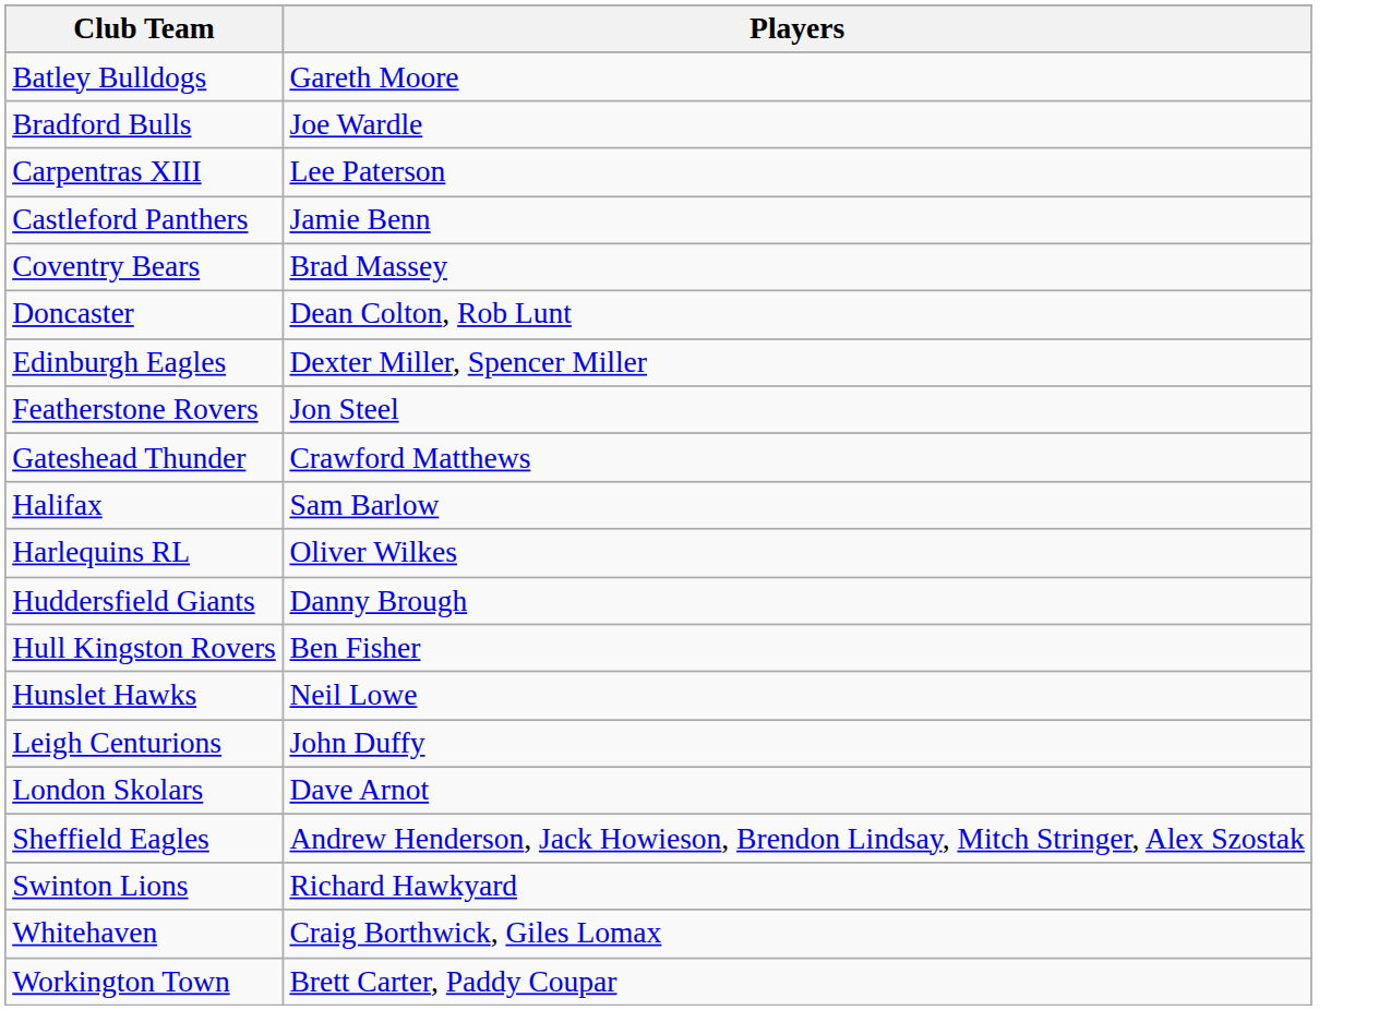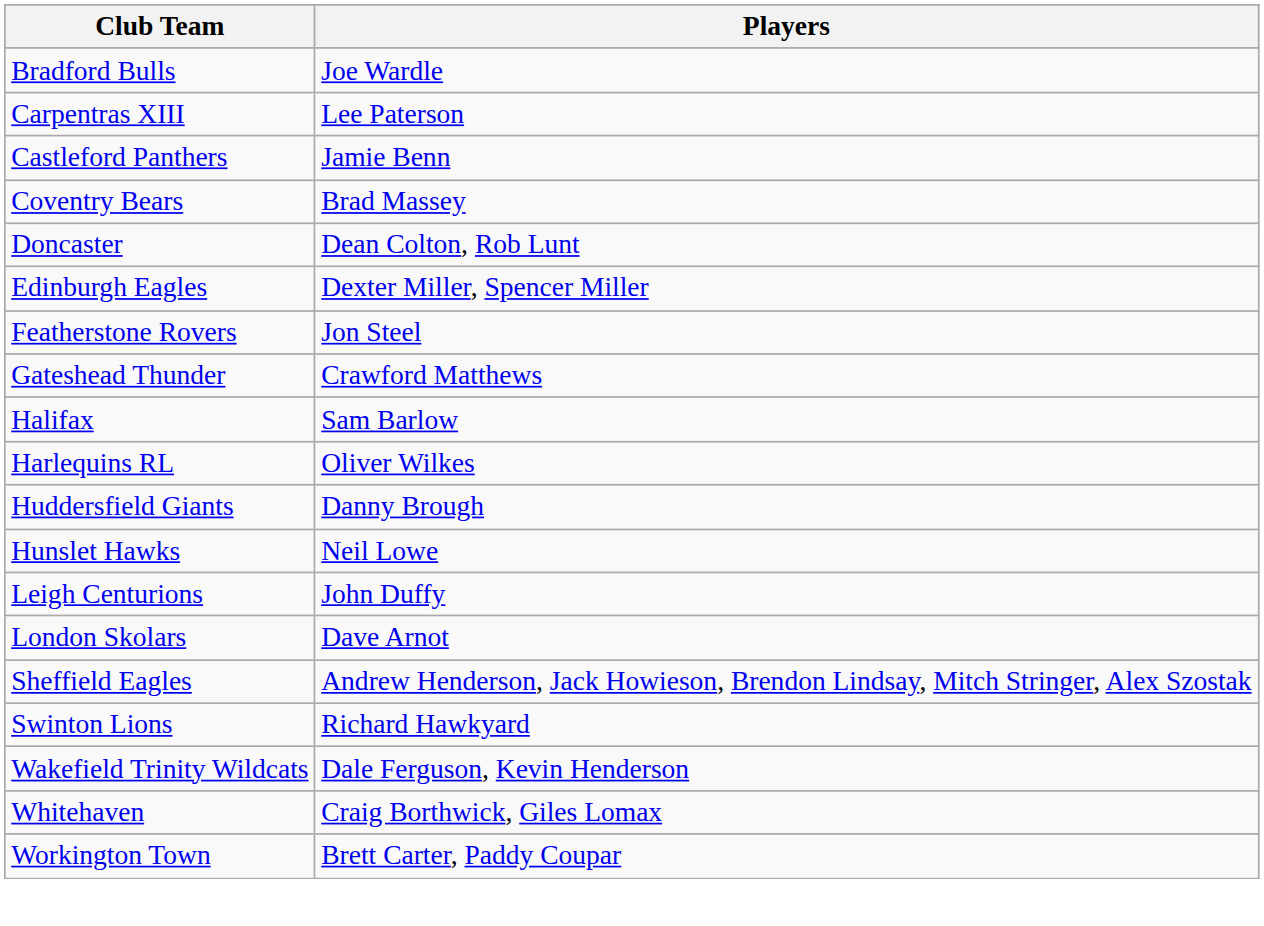- row: Batley Bulldogs | Gareth Moore
- row: Hull Kingston Rovers | Ben Fisher
+ row: Wakefield Trinity Wildcats | Dale Ferguson, Kevin Henderson
